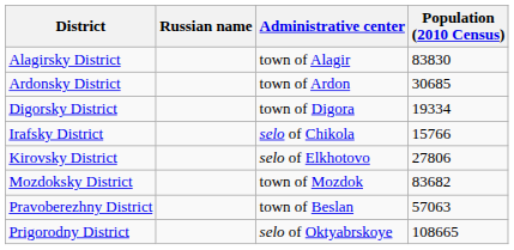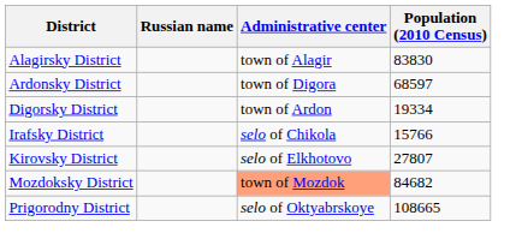Ardonsky District | Administrative center: town of Ardon -> town of Digora
Ardonsky District | Population (2010 Census): 30685 -> 68597
Digorsky District | Administrative center: town of Digora -> town of Ardon
Kirovsky District | Population (2010 Census): 27806 -> 27807
Mozdoksky District | Administrative center: no background -> lightsalmon background
Mozdoksky District | Population (2010 Census): 83682 -> 84682
- row: Pravoberezhny District | town of Beslan | 57063
